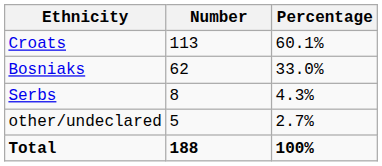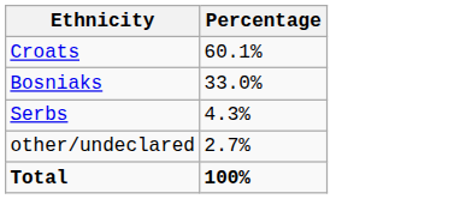- column: Number | 113 | 62 | 8 | 5 | 188
